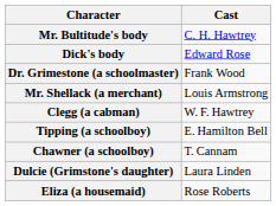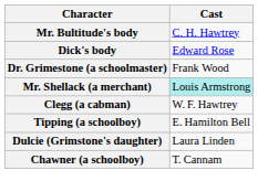Mr. Shellack (a merchant) | Cast: no background -> paleturquoise background
rows swapped: Chawner (a schoolboy) <-> Dulcie (Grimstone's daughter)
- row: Eliza (a housemaid) | Rose Roberts
